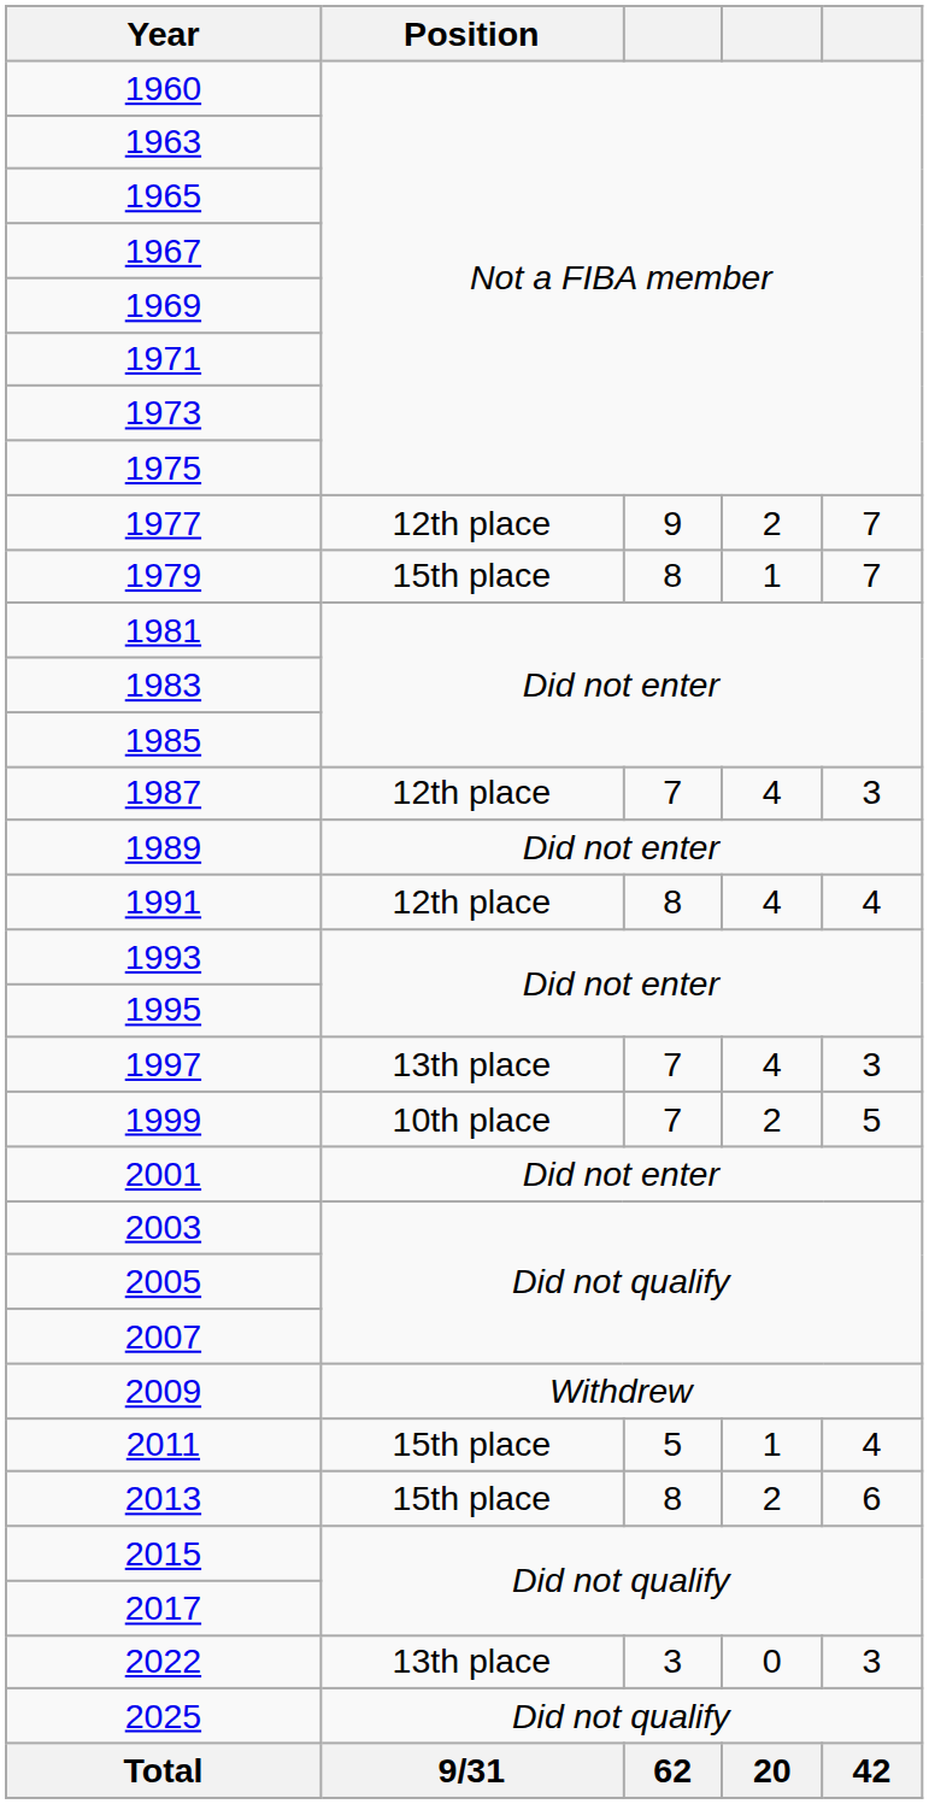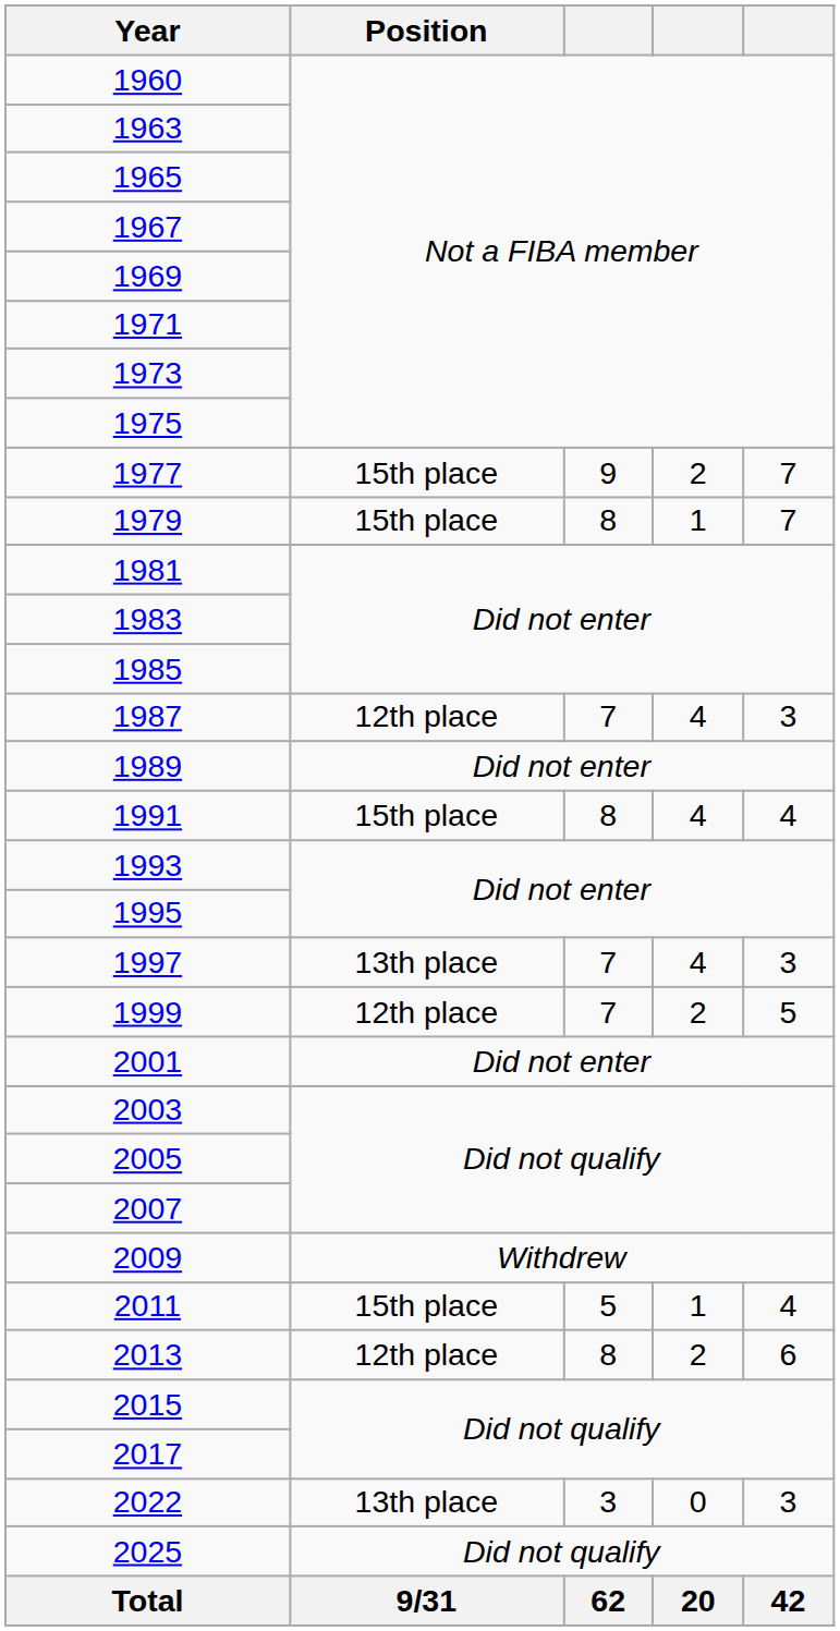1977 | Position: 12th place -> 15th place
1991 | Position: 12th place -> 15th place
1999 | Position: 10th place -> 12th place
2013 | Position: 15th place -> 12th place
